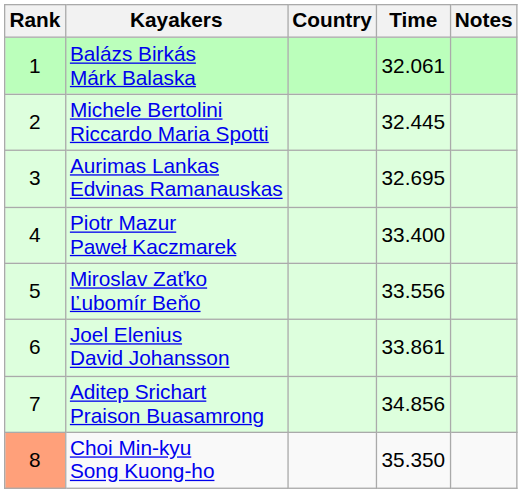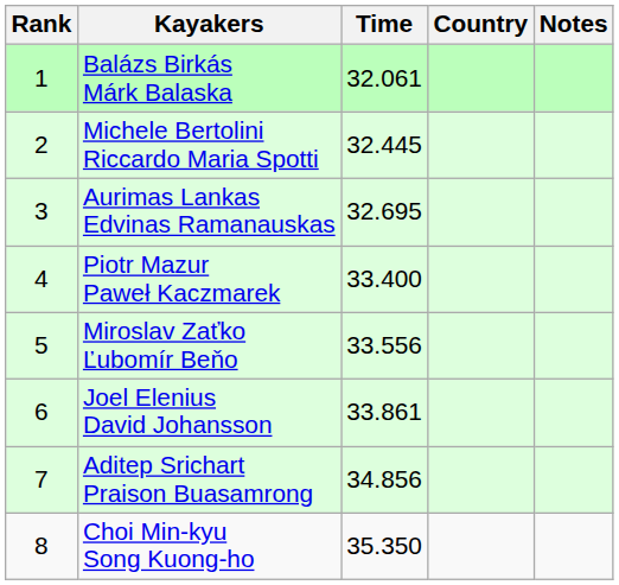columns swapped: Country <-> Time
Choi Min-kyu Song Kuong-ho | Rank: lightsalmon background -> no background
